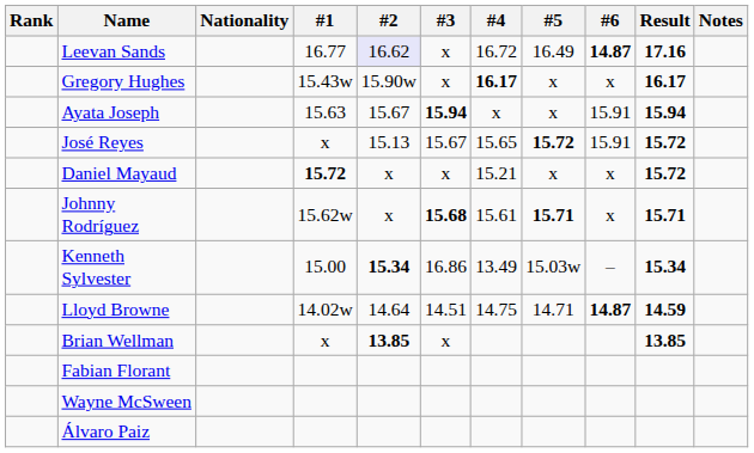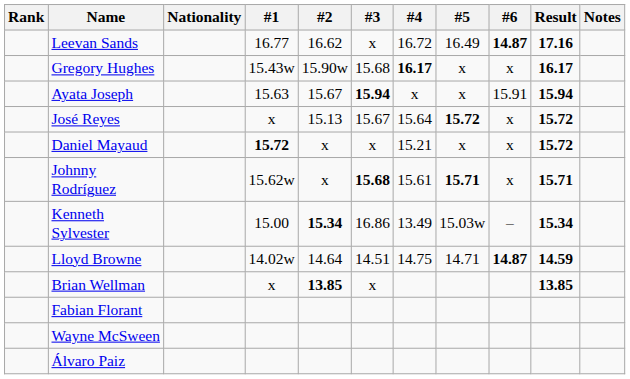Leevan Sands | #2: lavender background -> no background
Gregory Hughes | #3: x -> 15.68
José Reyes | #4: 15.65 -> 15.64
José Reyes | #6: 15.91 -> x
